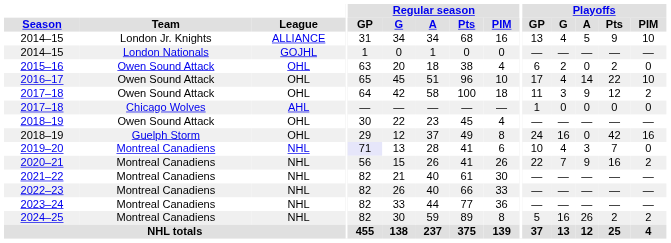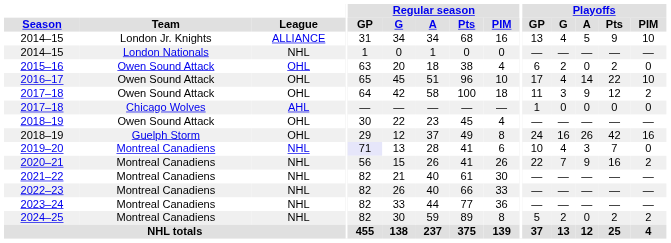2014–15 / London Nationals | League: GOJHL -> NHL
2018–19 / Guelph Storm | Playoffs / A: 0 -> 26
2024–25 | Playoffs / G: 16 -> 2
2024–25 | Playoffs / A: 26 -> 0
